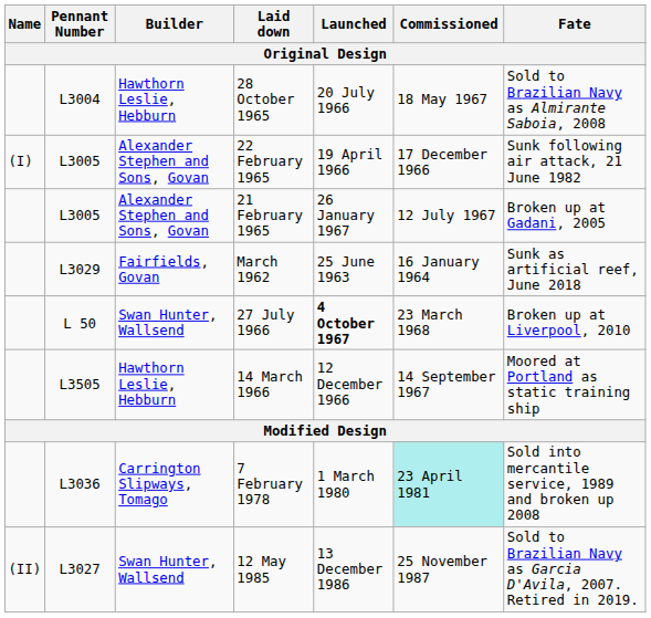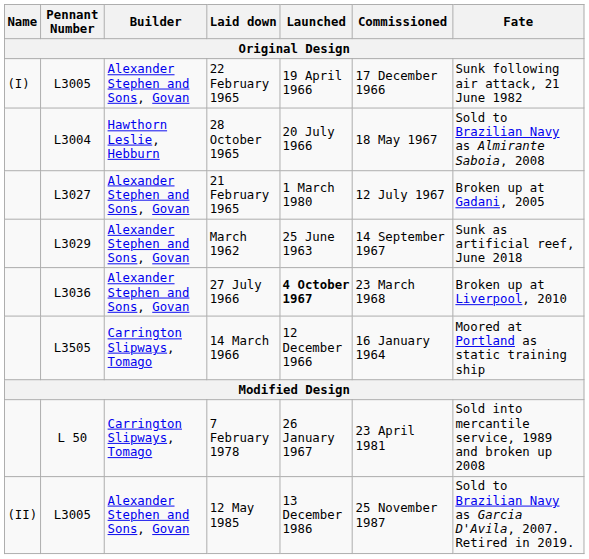rows swapped: 28 October 1965 <-> 22 February 1965
21 February 1965 | Pennant Number: L3005 -> L3027
21 February 1965 | Launched: 26 January 1967 -> 1 March 1980
March 1962 | Builder: Fairfields, Govan -> Alexander Stephen and Sons, Govan
March 1962 | Commissioned: 16 January 1964 -> 14 September 1967
27 July 1966 | Pennant Number: L 50 -> L3036
27 July 1966 | Builder: Swan Hunter, Wallsend -> Alexander Stephen and Sons, Govan
14 March 1966 | Builder: Hawthorn Leslie, Hebburn -> Carrington Slipways, Tomago
14 March 1966 | Commissioned: 14 September 1967 -> 16 January 1964
7 February 1978 | Pennant Number: L3036 -> L 50
7 February 1978 | Launched: 1 March 1980 -> 26 January 1967
7 February 1978 | Commissioned: paleturquoise background -> no background
12 May 1985 | Pennant Number: L3027 -> L3005
12 May 1985 | Builder: Swan Hunter, Wallsend -> Alexander Stephen and Sons, Govan
